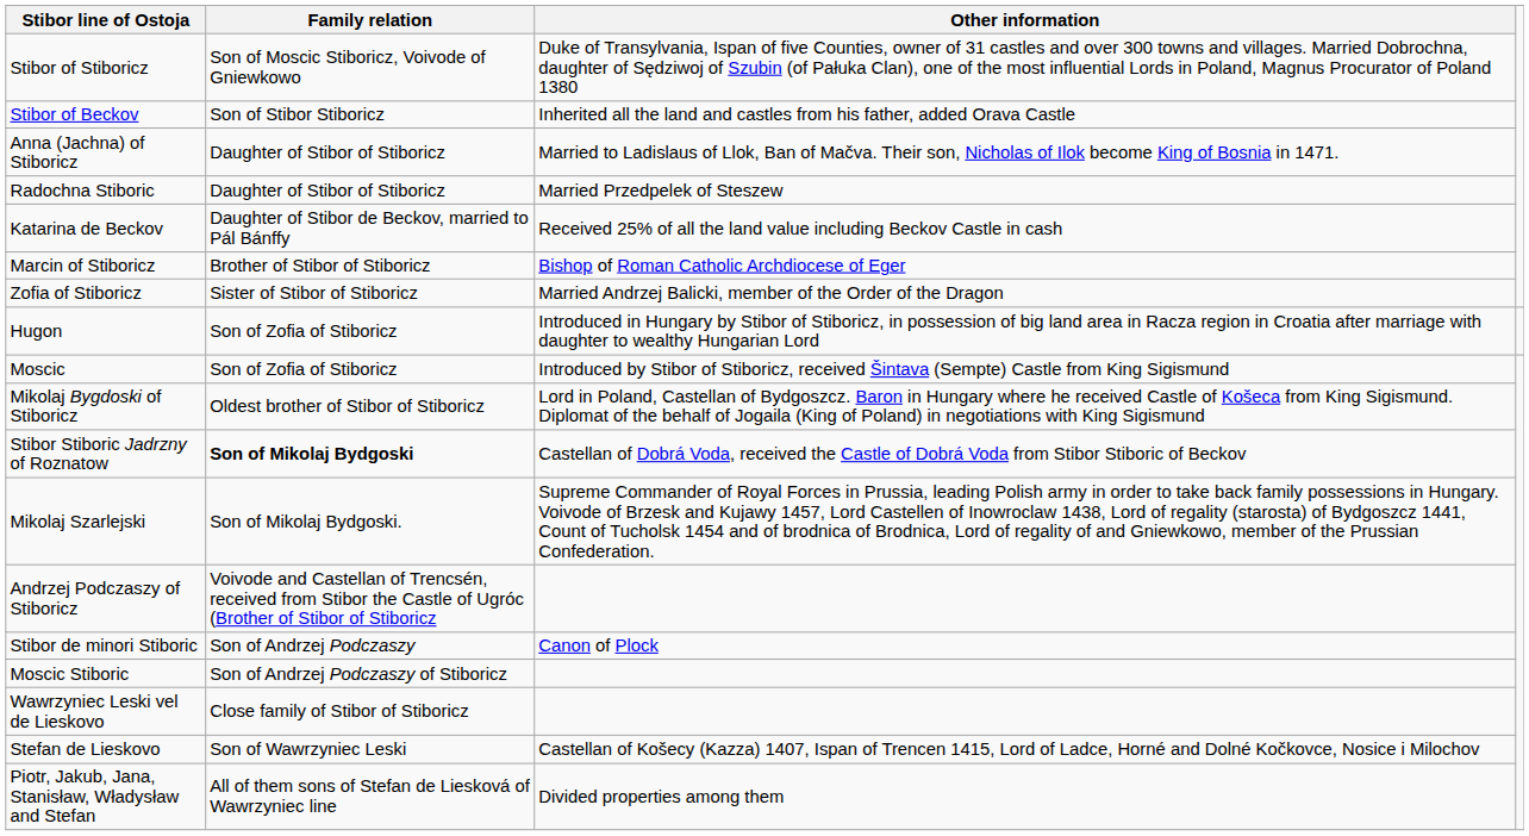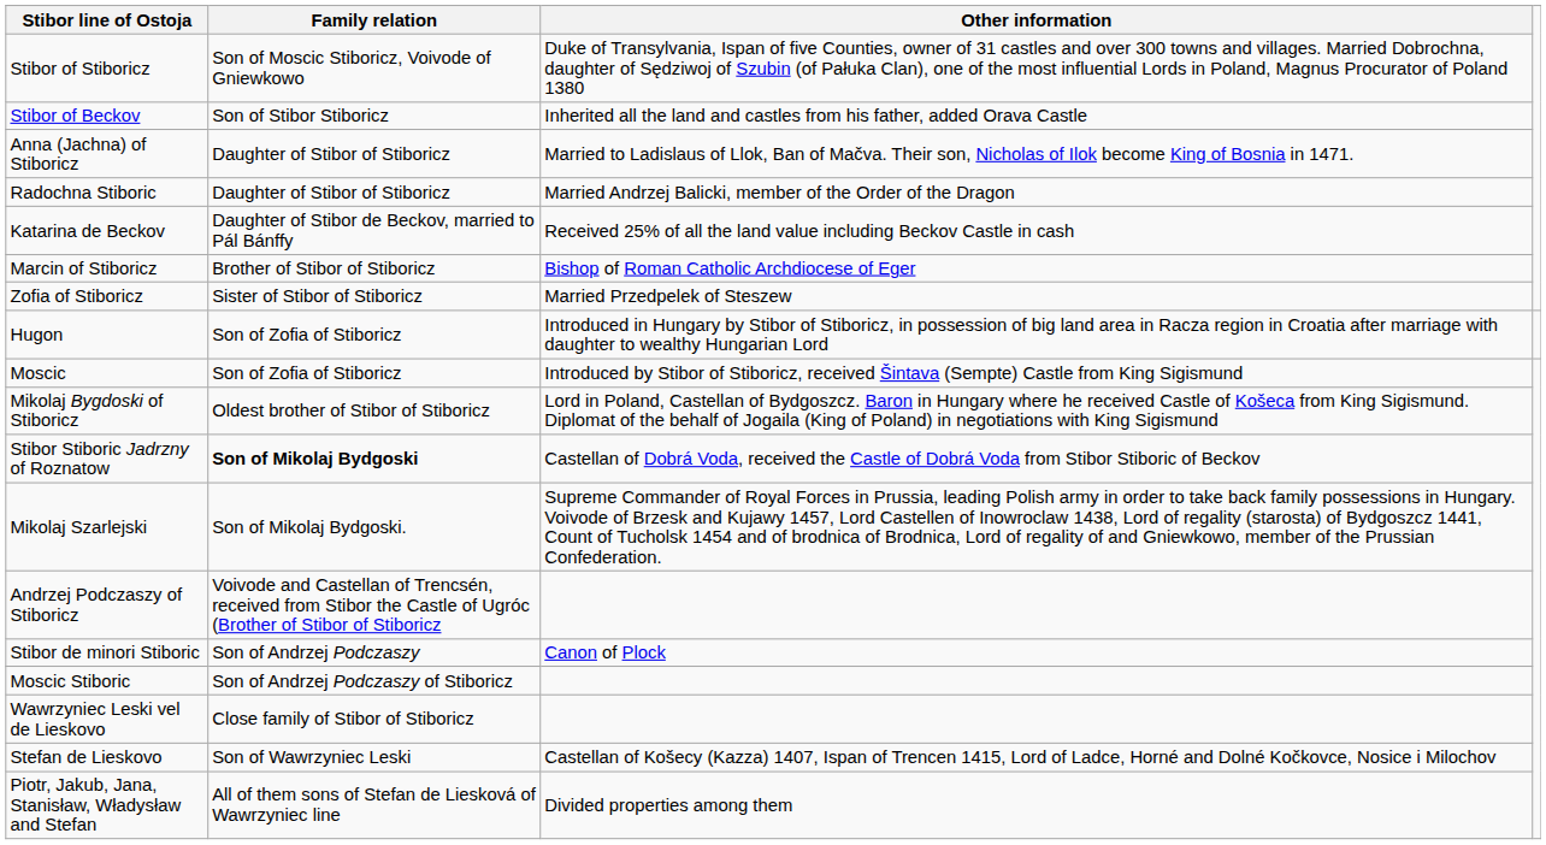Radochna Stiboric | Other information: Married Przedpelek of Steszew -> Married Andrzej Balicki, member of the Order of the Dragon
Zofia of Stiboricz | Other information: Married Andrzej Balicki, member of the Order of the Dragon -> Married Przedpelek of Steszew
